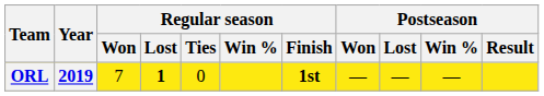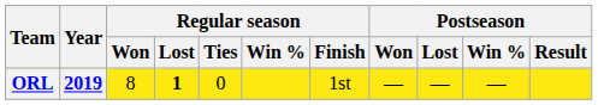ORL | Regular season / Won: 7 -> 8
ORL | Regular season / Finish: bold -> normal
